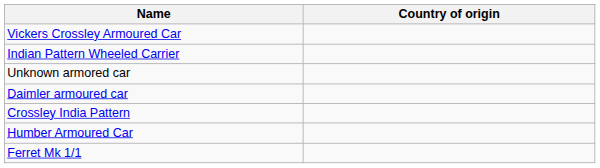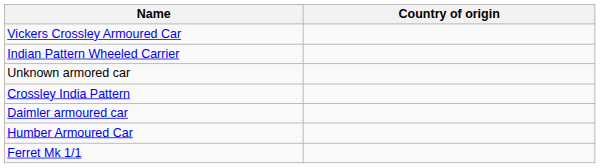rows swapped: Crossley India Pattern <-> Daimler armoured car
